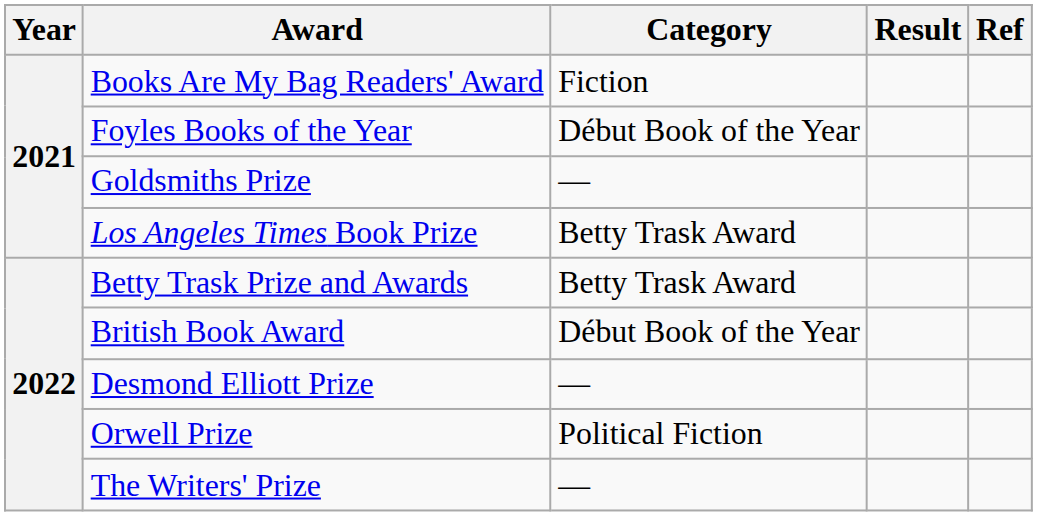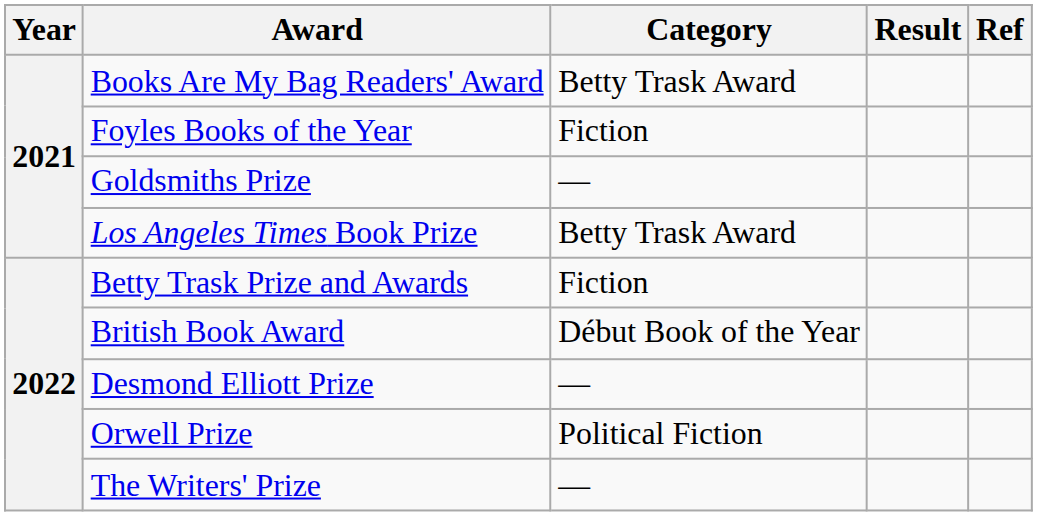Books Are My Bag Readers' Award | Category: Fiction -> Betty Trask Award
Foyles Books of the Year | Category: Début Book of the Year -> Fiction
Betty Trask Prize and Awards | Category: Betty Trask Award -> Fiction
